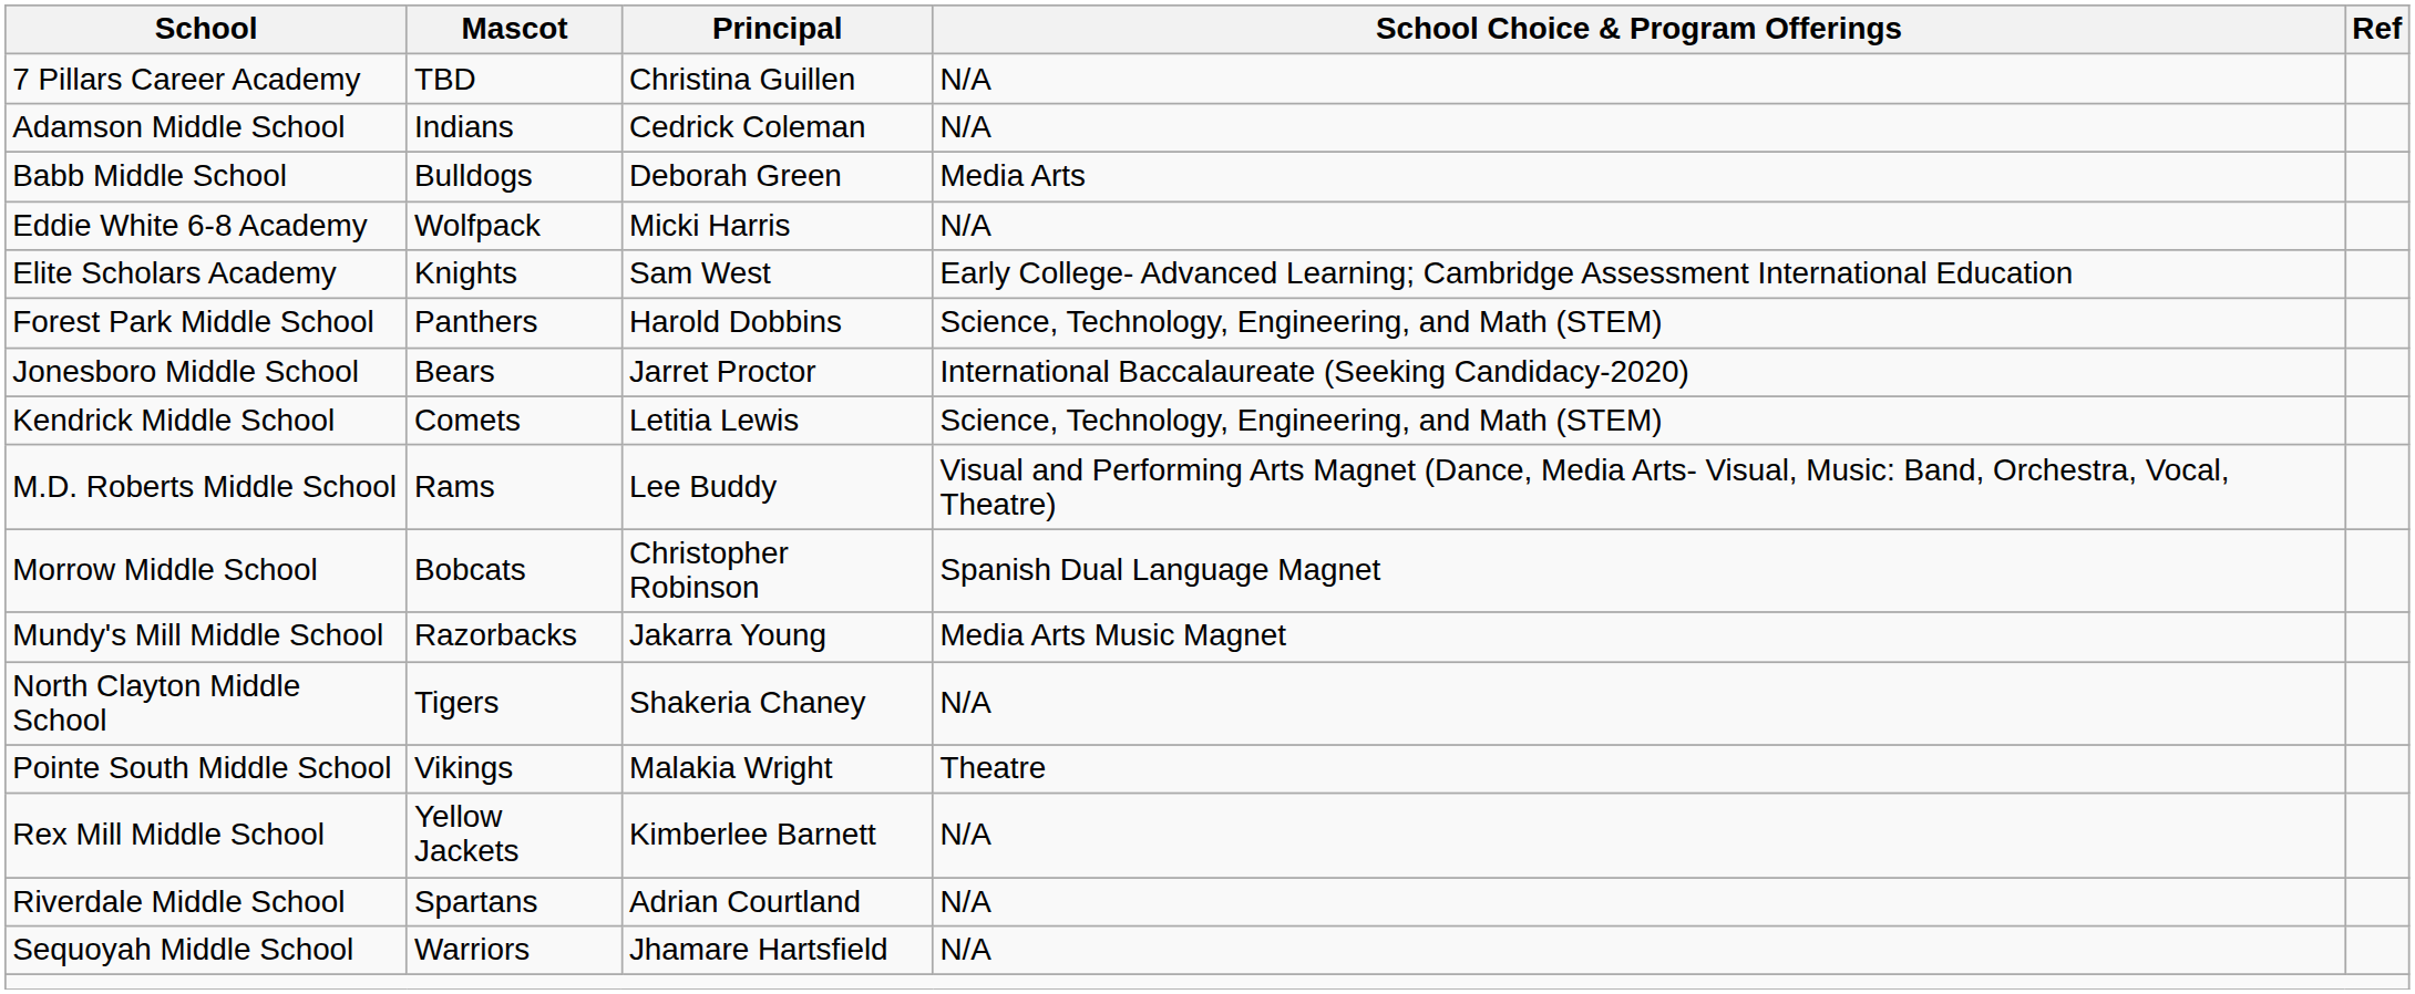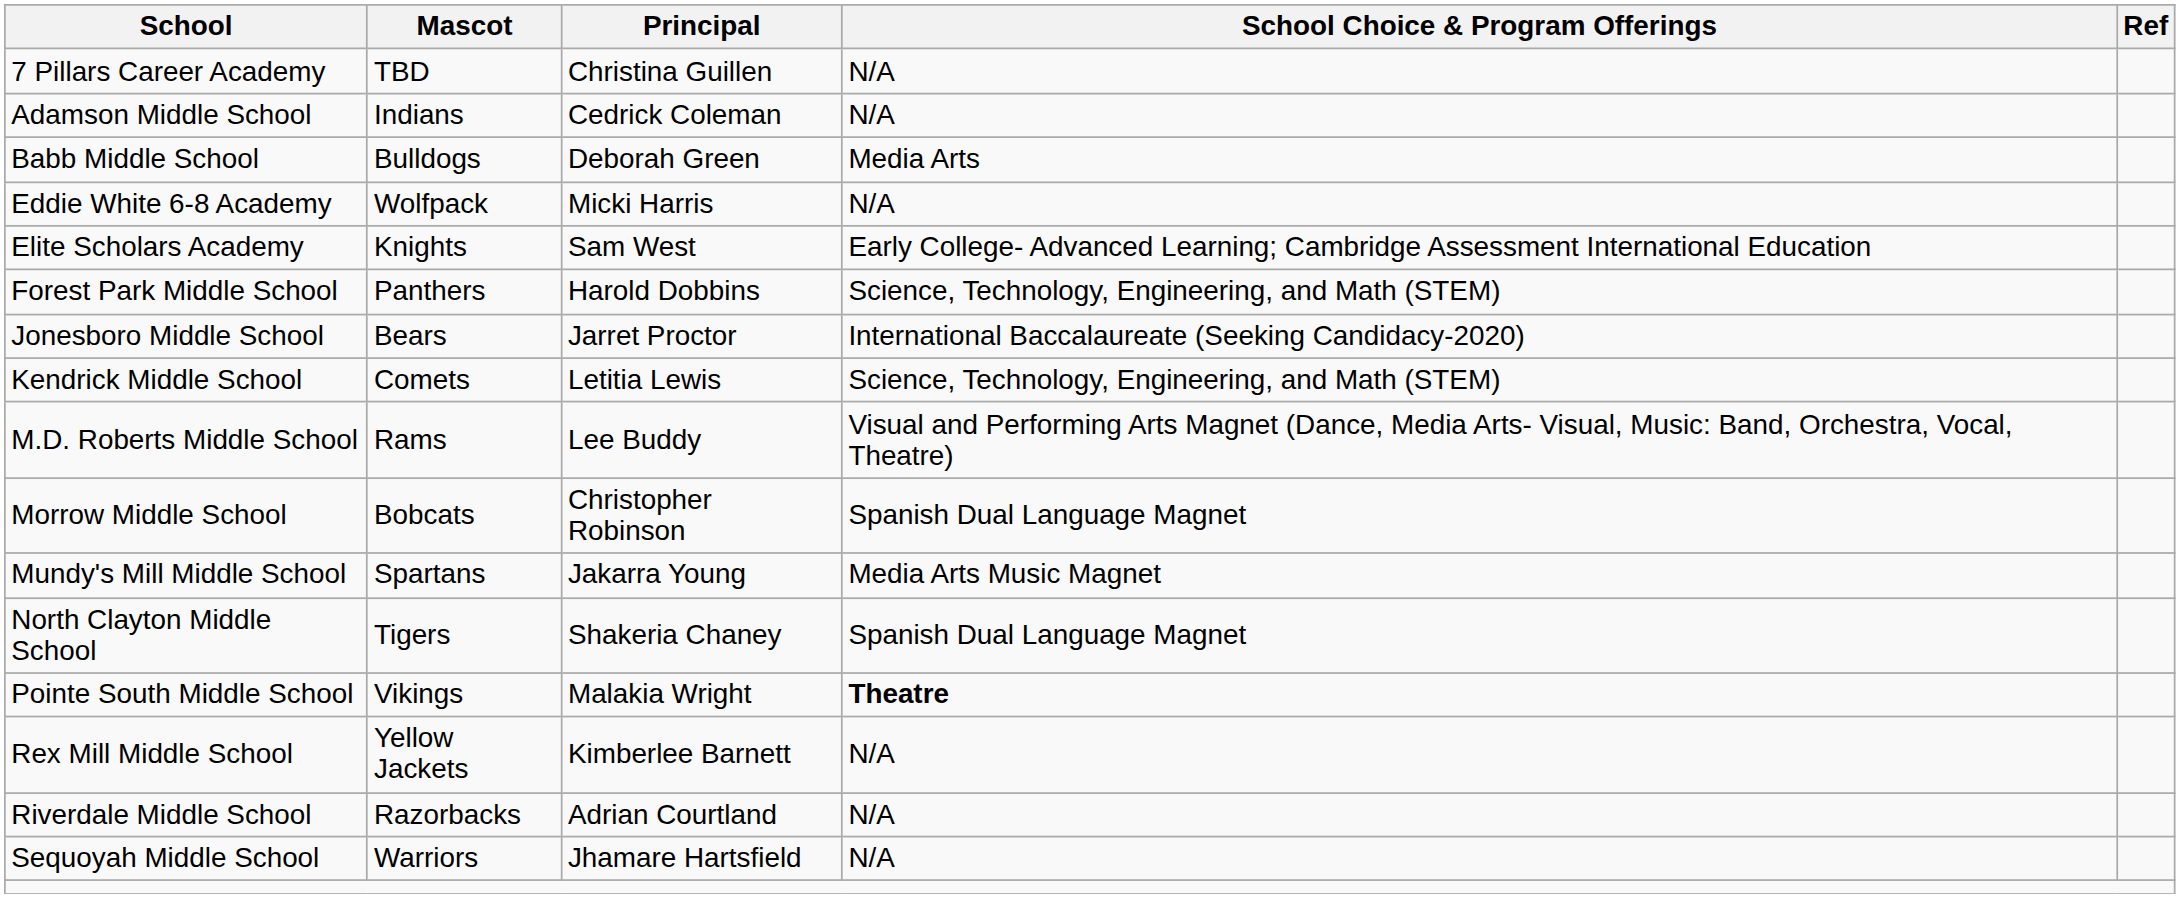Mundy's Mill Middle School | Mascot: Razorbacks -> Spartans
North Clayton Middle School | School Choice & Program Offerings: N/A -> Spanish Dual Language Magnet
Pointe South Middle School | School Choice & Program Offerings: normal -> bold
Riverdale Middle School | Mascot: Spartans -> Razorbacks
